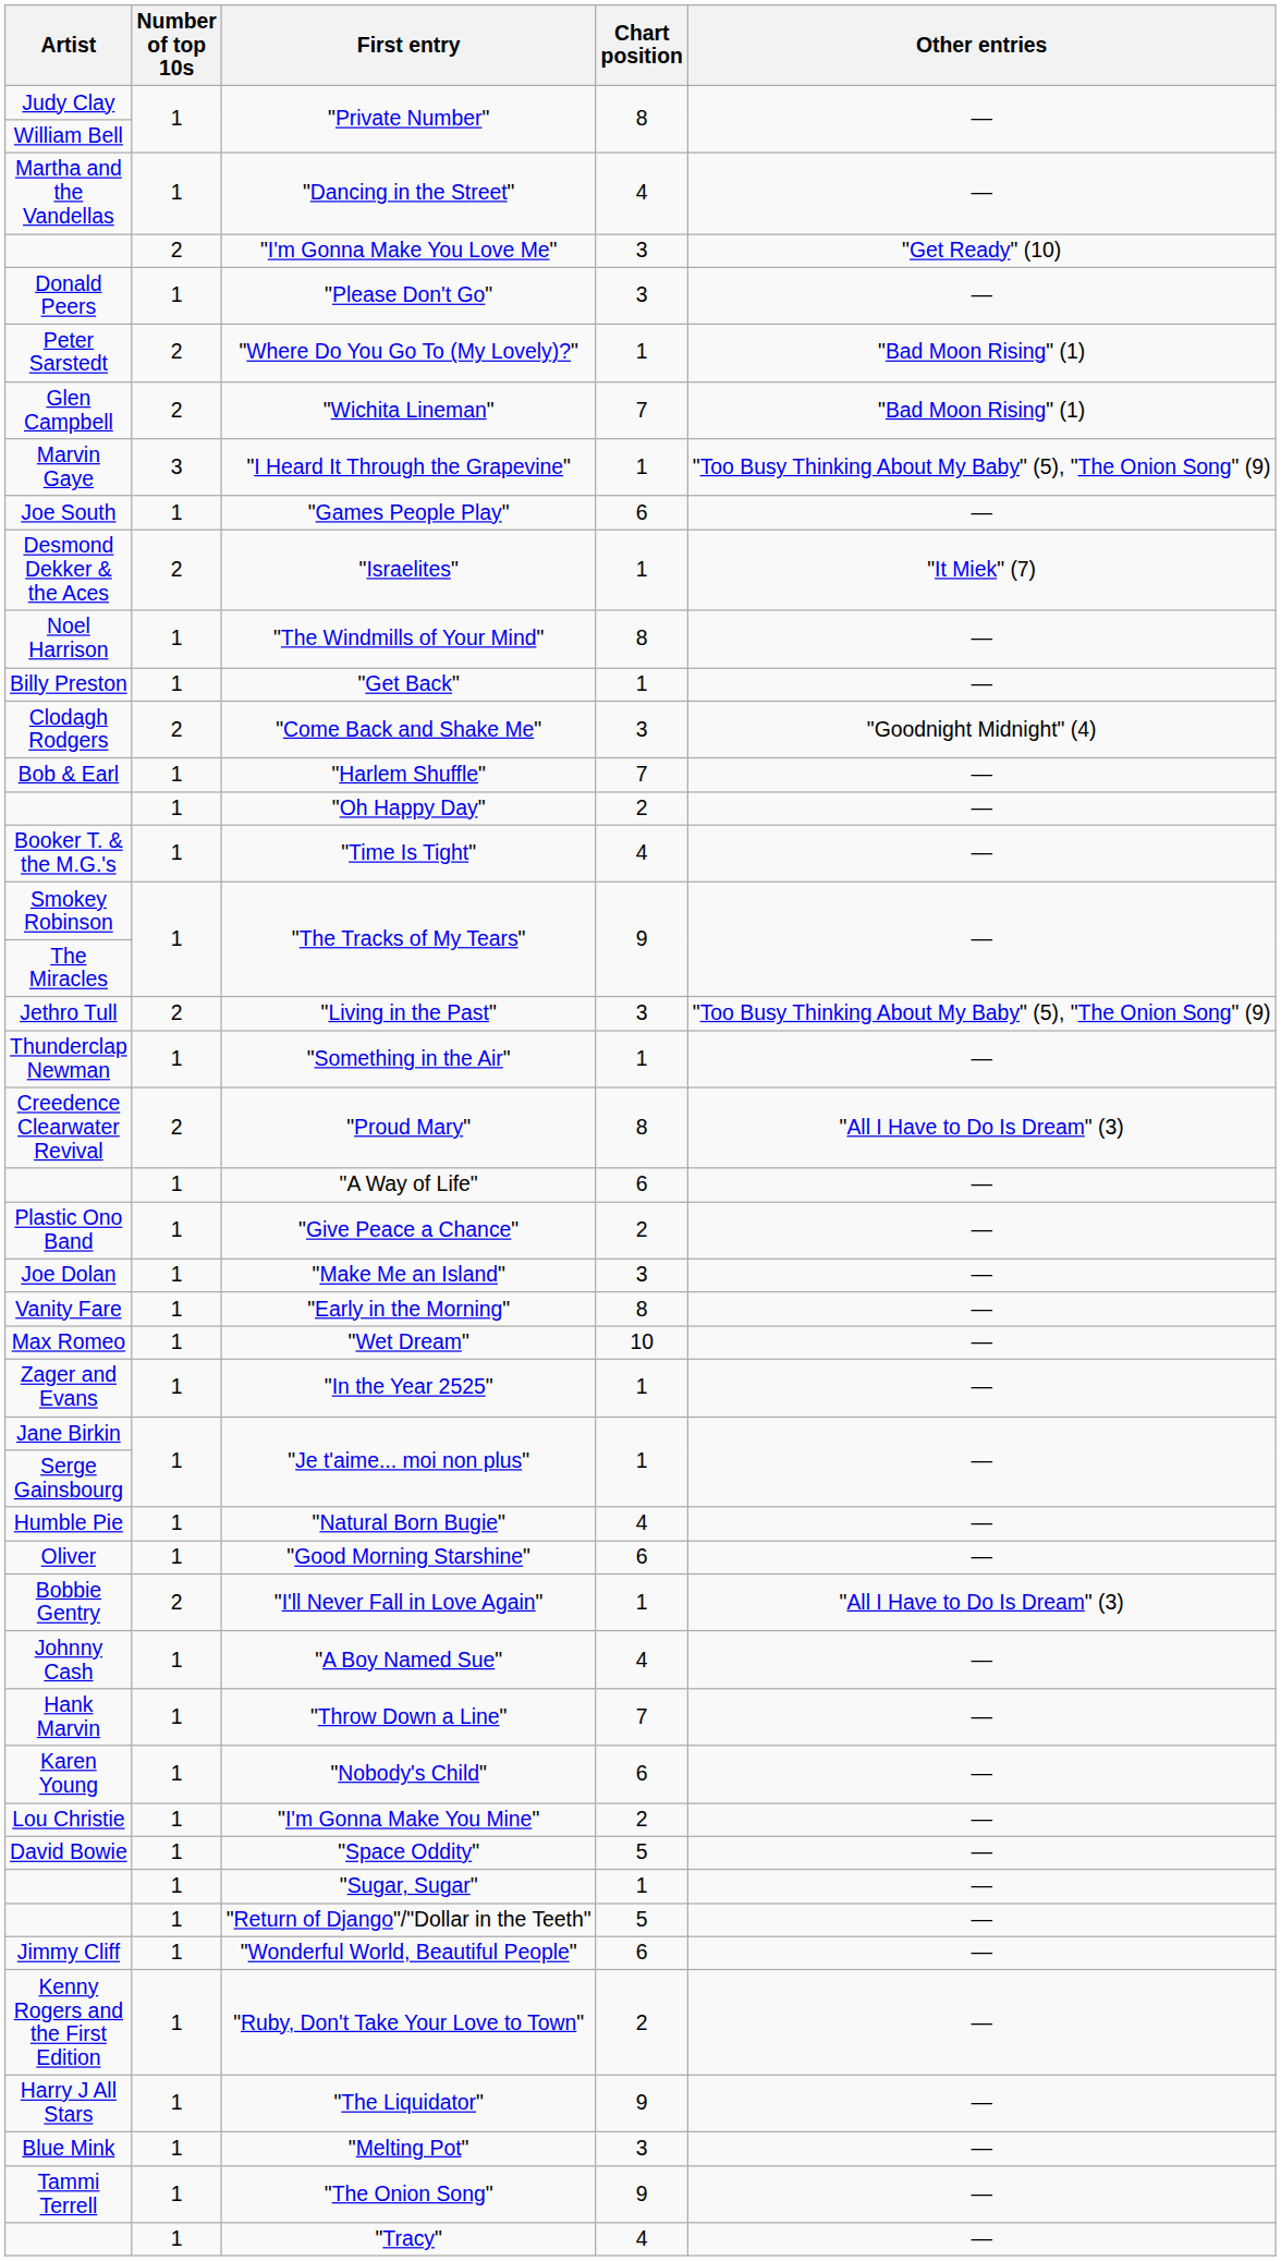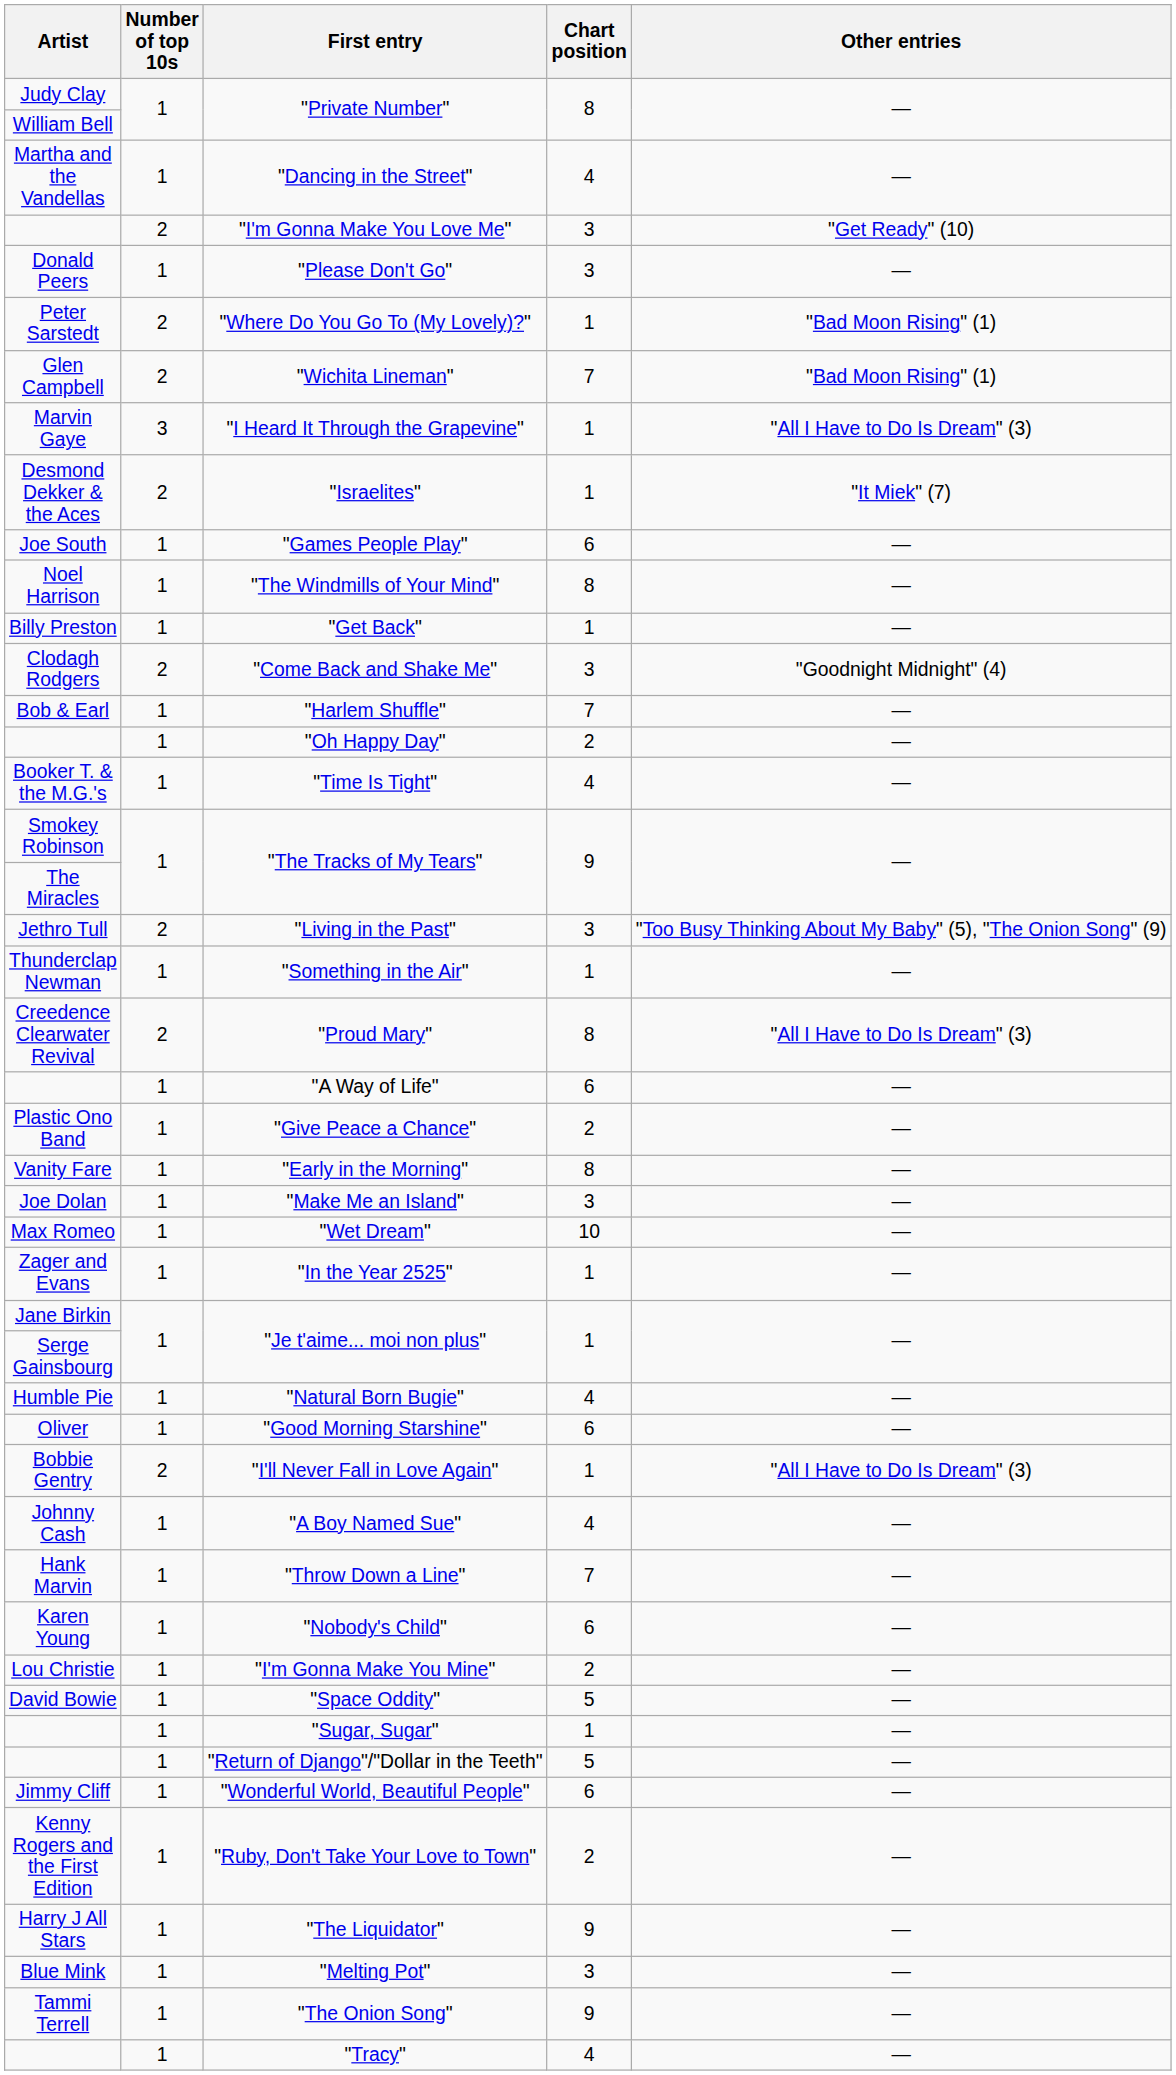"I Heard It Through the Grapevine" | Other entries: "Too Busy Thinking About My Baby" (5), "The Onion Song" (9) -> "All I Have to Do Is Dream" (3)
rows swapped: "Games People Play" <-> "Israelites"
rows swapped: "Make Me an Island" <-> "Early in the Morning"
